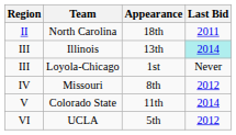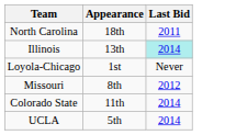- column: Region | II | III | III | IV | V | VI
UCLA | Last Bid: 2012 -> 2014
